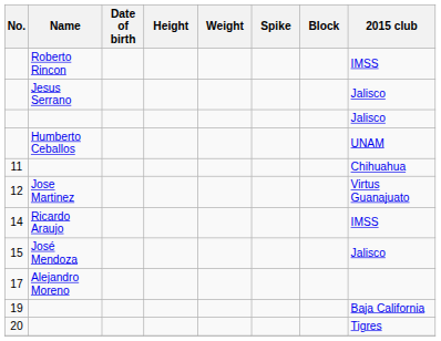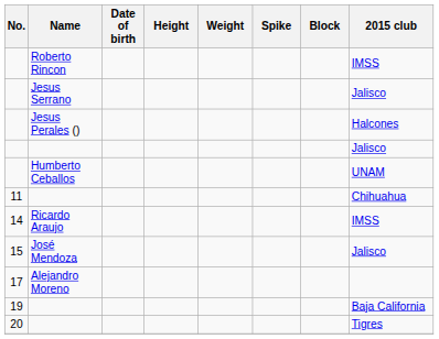+ row: Jesus Perales () | Halcones
- row: 12 | Jose Martinez | Virtus Guanajuato
